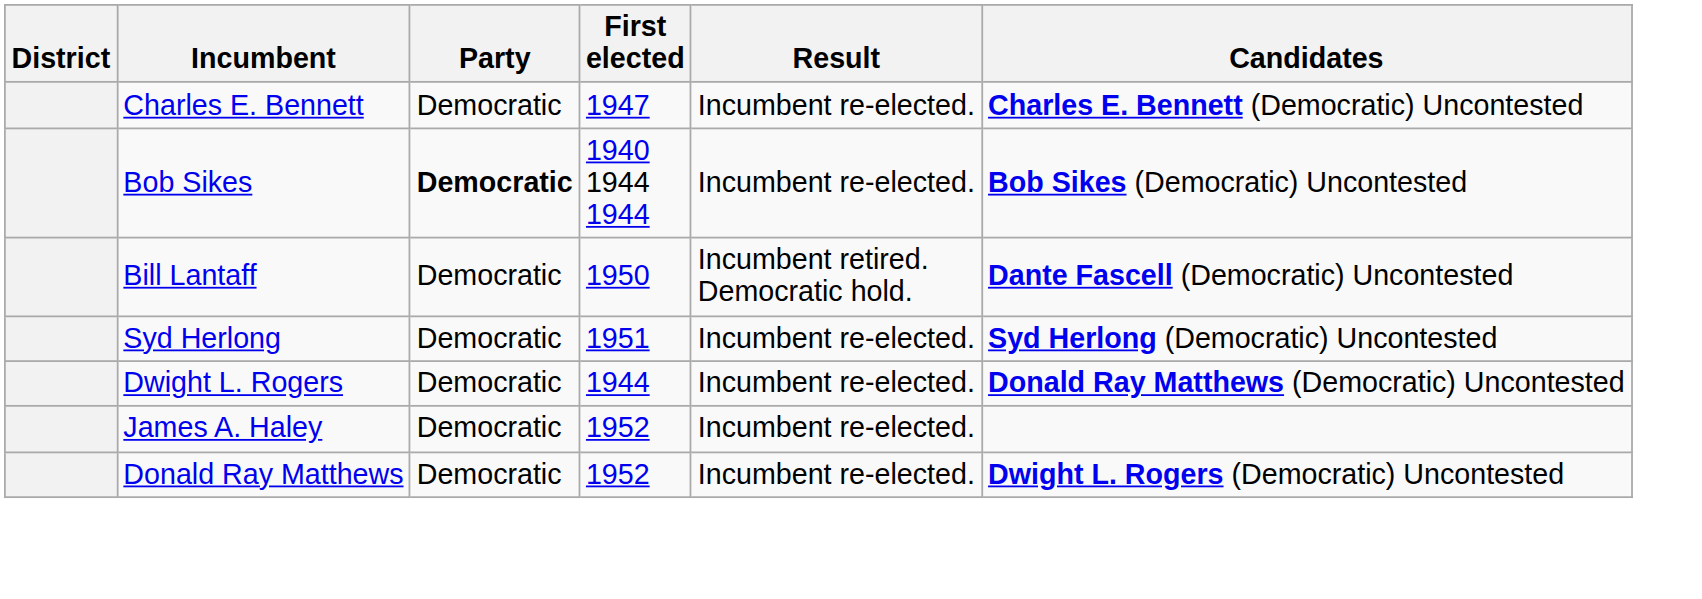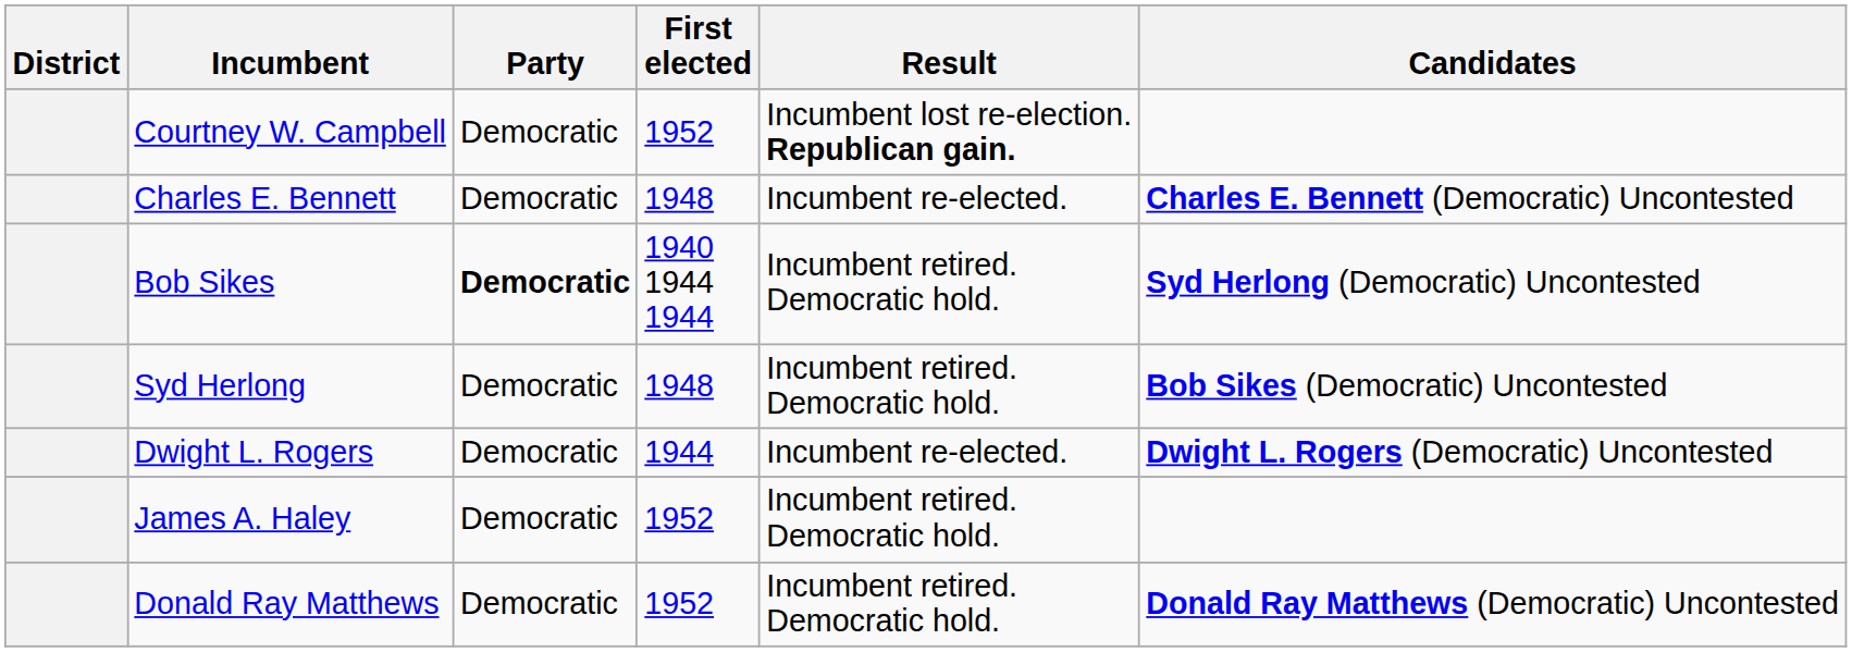+ row: Courtney W. Campbell | Democratic | 1952 | Incumbent lost re-election. Republican gain.
Charles E. Bennett | First elected: 1947 -> 1948
Bob Sikes | Result: Incumbent re-elected. -> Incumbent retired. Democratic hold.
Bob Sikes | Candidates: Bob Sikes (Democratic) Uncontested -> Syd Herlong (Democratic) Uncontested
- row: Bill Lantaff | Democratic | 1950 | Incumbent retired. Democratic hold. | Dante Fascell (Democratic) Uncontested
Syd Herlong | First elected: 1951 -> 1948
Syd Herlong | Result: Incumbent re-elected. -> Incumbent retired. Democratic hold.
Syd Herlong | Candidates: Syd Herlong (Democratic) Uncontested -> Bob Sikes (Democratic) Uncontested
Dwight L. Rogers | Candidates: Donald Ray Matthews (Democratic) Uncontested -> Dwight L. Rogers (Democratic) Uncontested
James A. Haley | Result: Incumbent re-elected. -> Incumbent retired. Democratic hold.
Donald Ray Matthews | Result: Incumbent re-elected. -> Incumbent retired. Democratic hold.
Donald Ray Matthews | Candidates: Dwight L. Rogers (Democratic) Uncontested -> Donald Ray Matthews (Democratic) Uncontested
